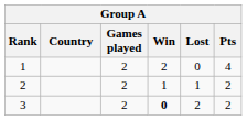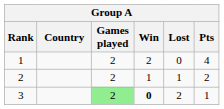3 | Games played: no background -> lightgreen background
3 | Pts: 2 -> 1
